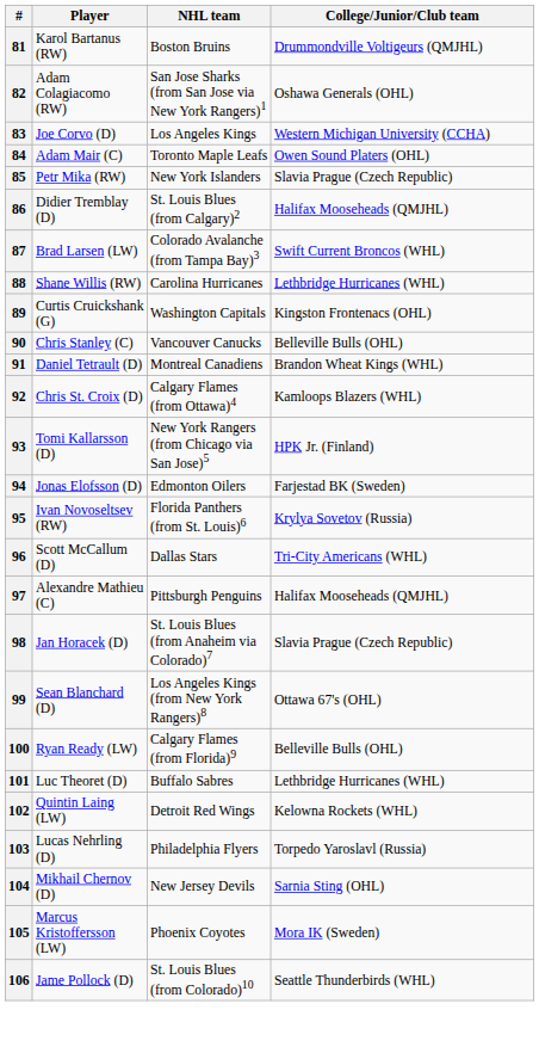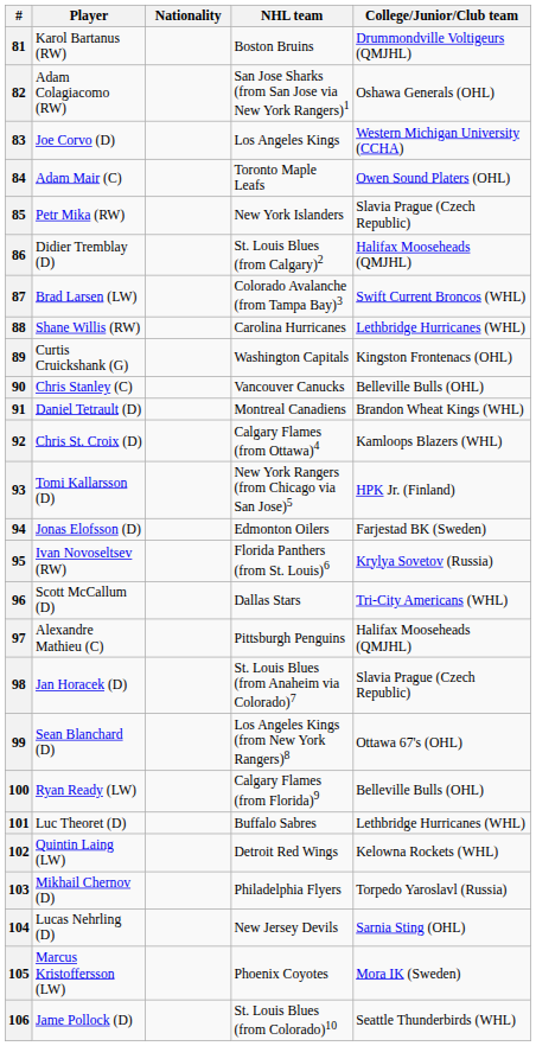+ column: Nationality
103 | Player: Lucas Nehrling (D) -> Mikhail Chernov (D)
104 | Player: Mikhail Chernov (D) -> Lucas Nehrling (D)
